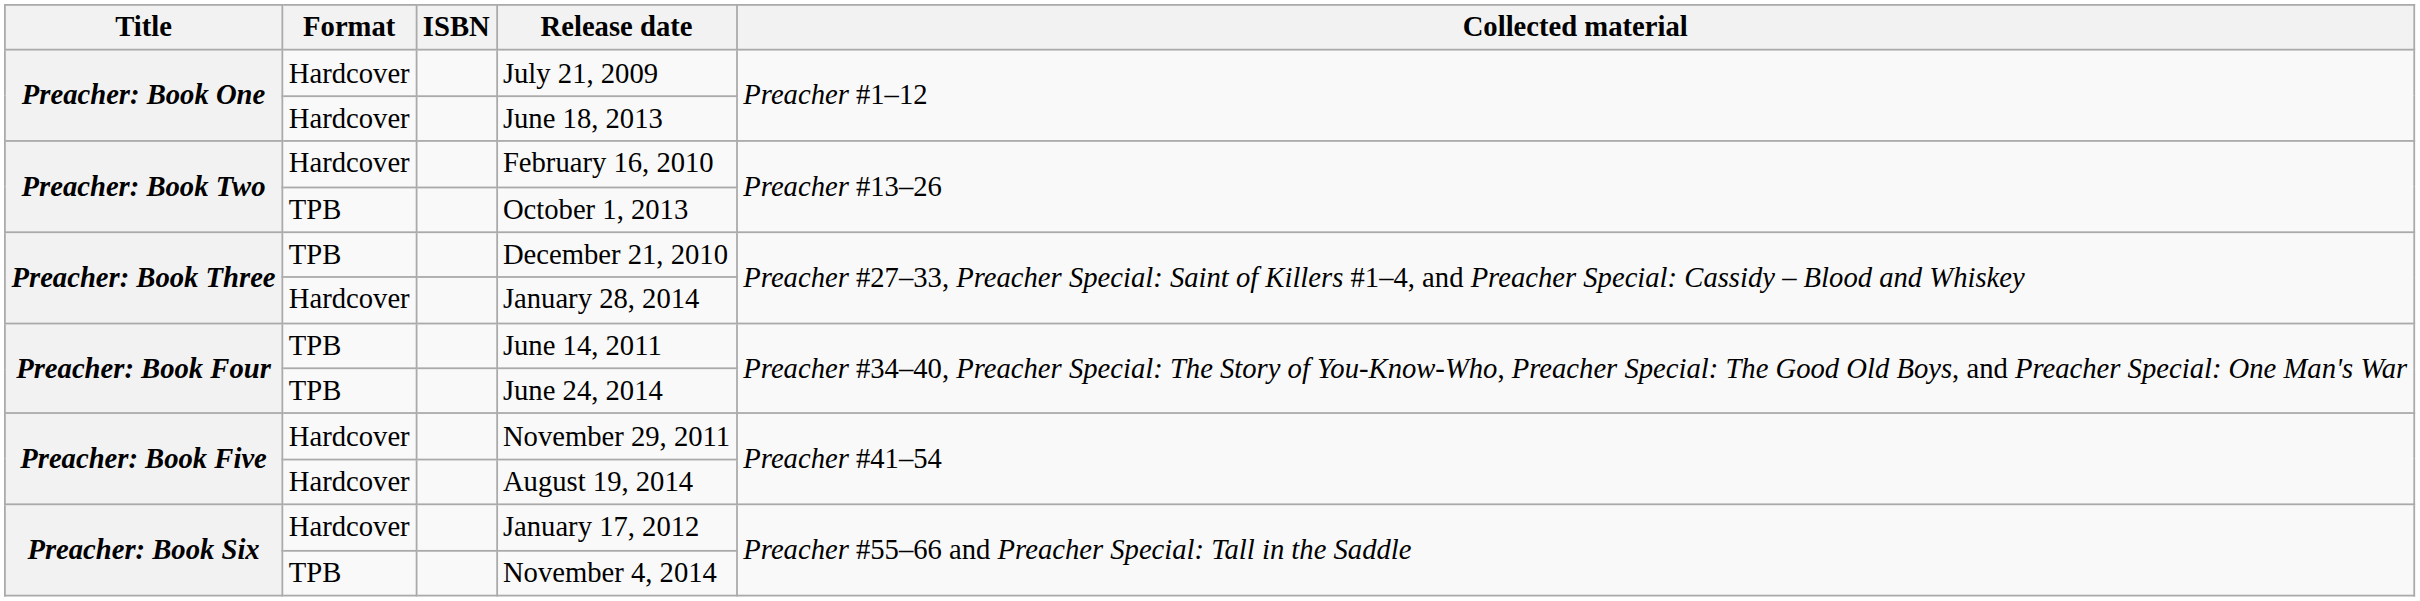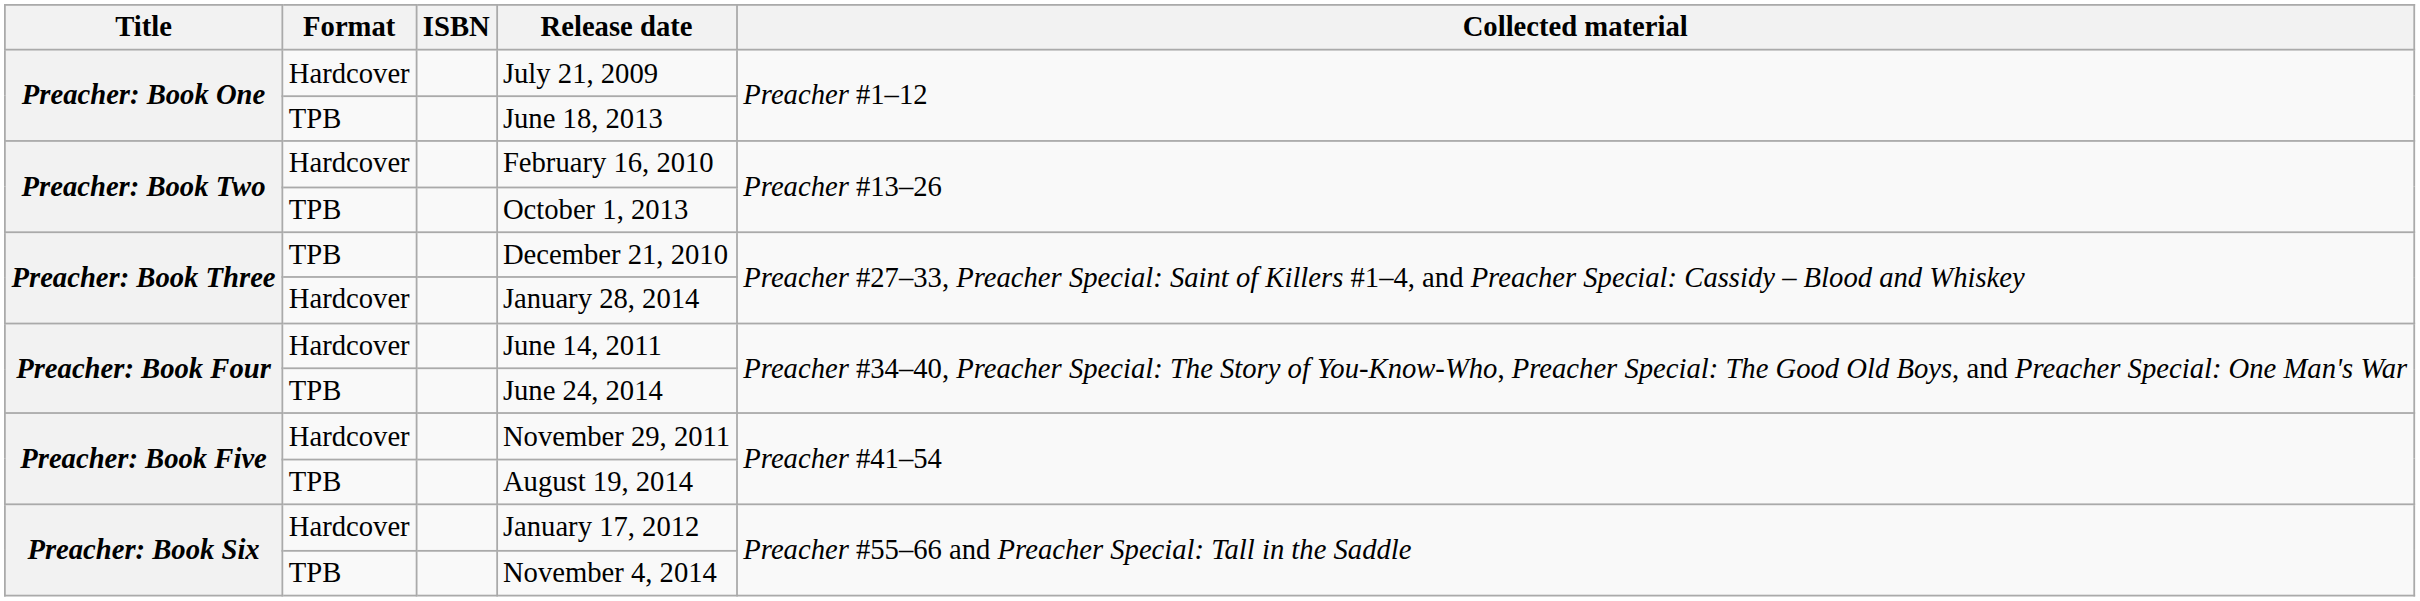June 18, 2013 | Format: Hardcover -> TPB
June 14, 2011 | Format: TPB -> Hardcover
August 19, 2014 | Format: Hardcover -> TPB
